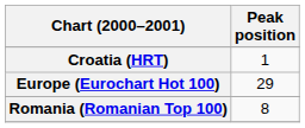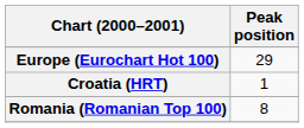rows swapped: Croatia (HRT) <-> Europe (Eurochart Hot 100)
